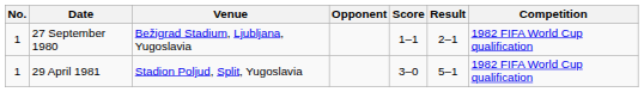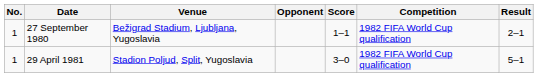columns swapped: Result <-> Competition
